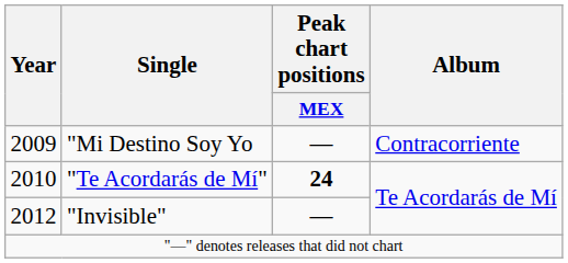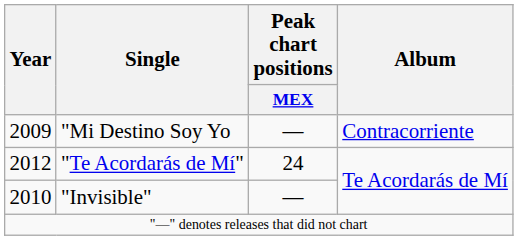"Te Acordarás de Mí" | Year: 2010 -> 2012
"Te Acordarás de Mí" | Peak chart positions / MEX: bold -> normal
"Invisible" | Year: 2012 -> 2010
